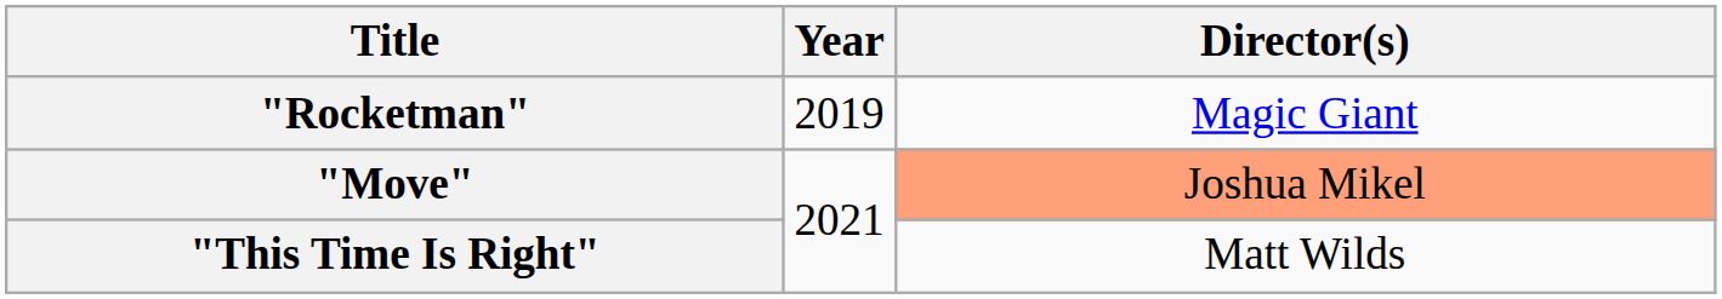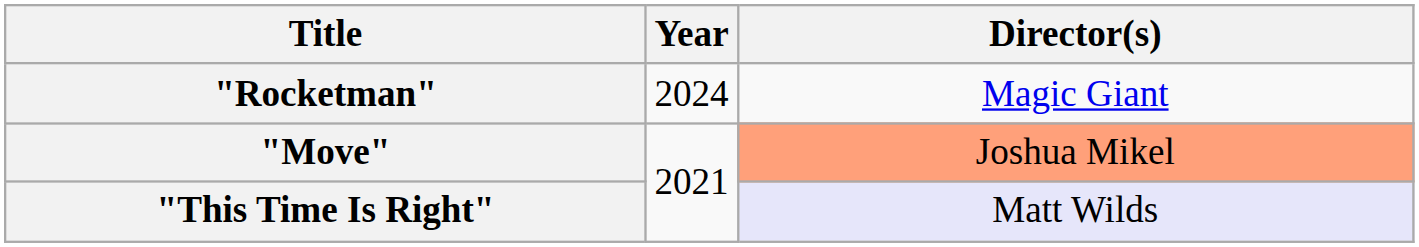"Rocketman" | Year: 2019 -> 2024
"This Time Is Right" | Director(s): no background -> lavender background
